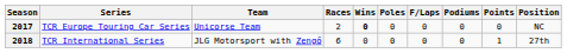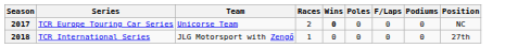- column: Points | 0 | 1
2018 | Races: 6 -> 1
